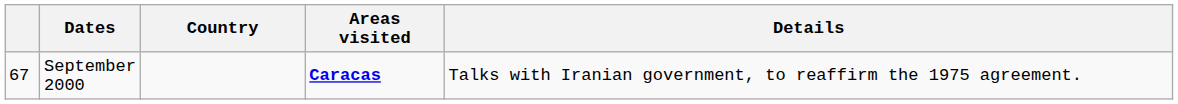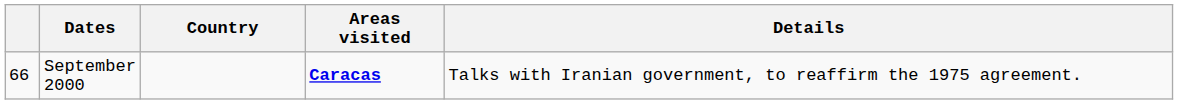September 2000 | column 1: 67 -> 66
